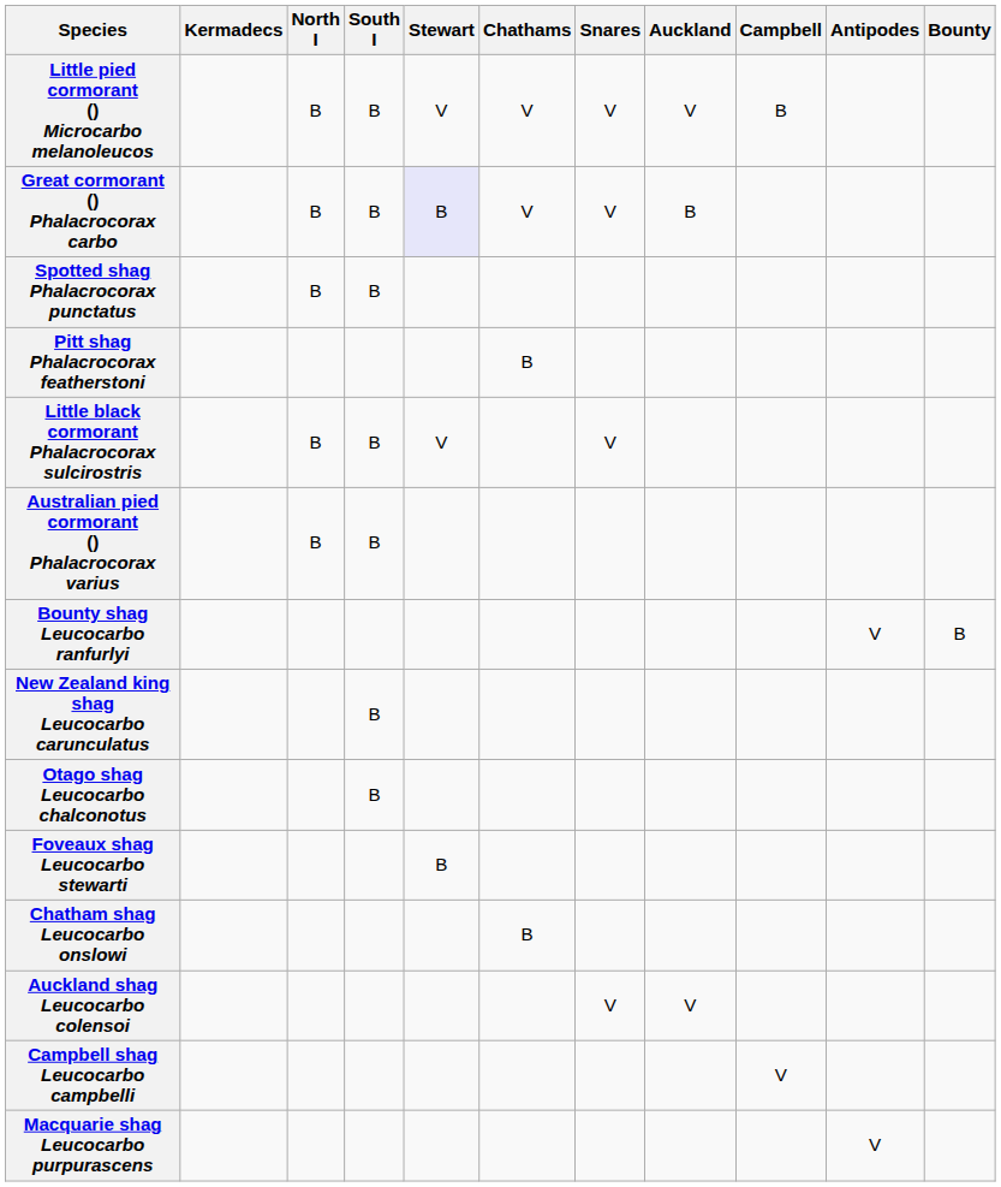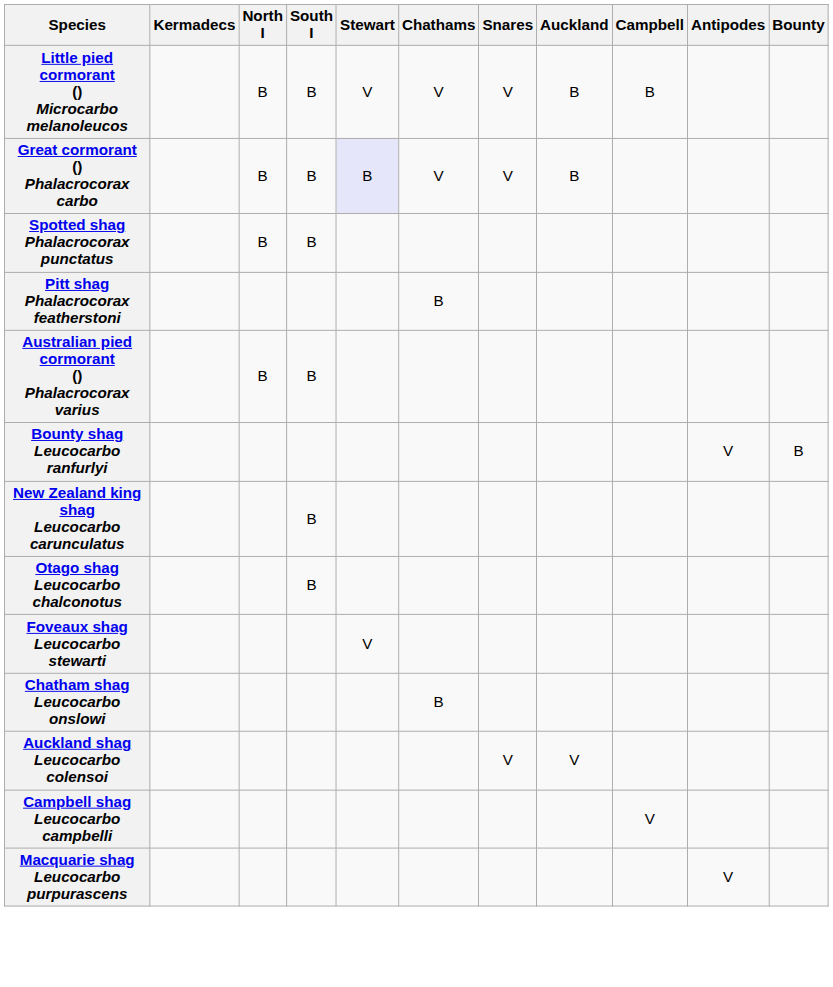Little pied cormorant () Microcarbo melanoleucos | Auckland: V -> B
- row: Little black cormorant Phalacrocorax sulcirostris | B | B | V | V
Foveaux shag Leucocarbo stewarti | Stewart: B -> V
